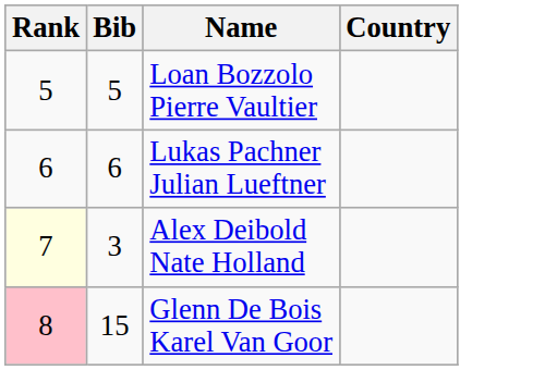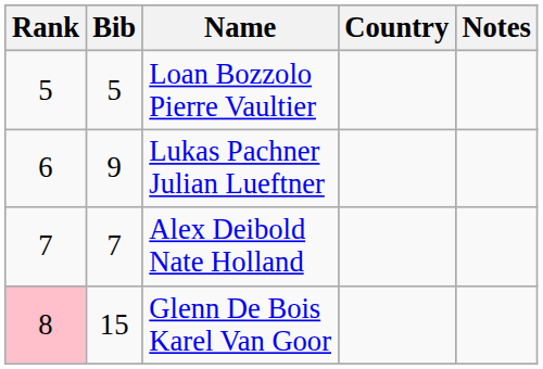+ column: Notes
Lukas Pachner Julian Lueftner | Bib: 6 -> 9
Alex Deibold Nate Holland | Rank: lightyellow background -> no background
Alex Deibold Nate Holland | Bib: 3 -> 7
